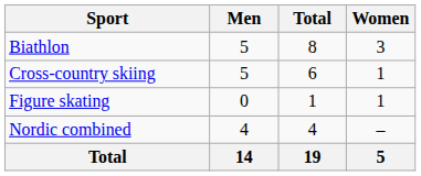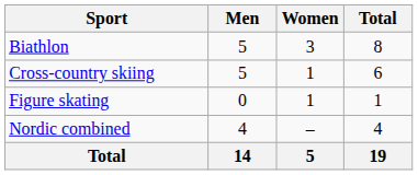columns swapped: Women <-> Total
